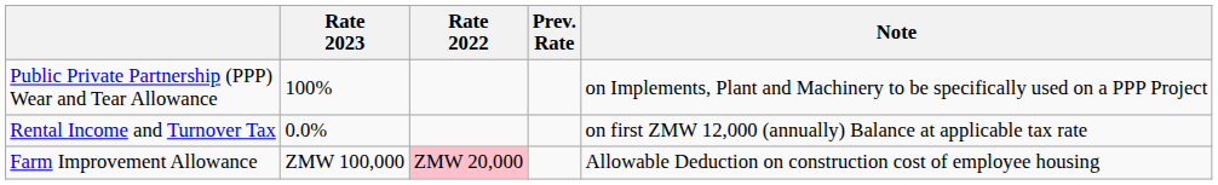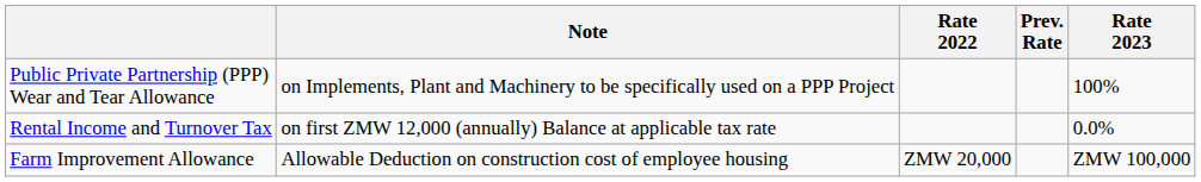columns swapped: Rate 2023 <-> Note
Farm Improvement Allowance | Rate 2022: pink background -> no background
